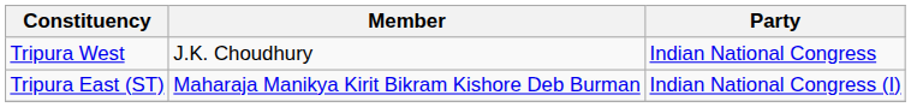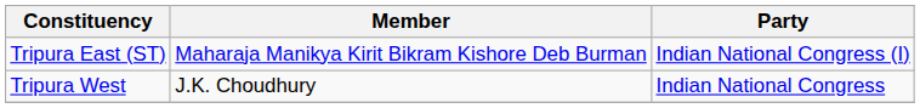rows swapped: Tripura East (ST) <-> Tripura West
